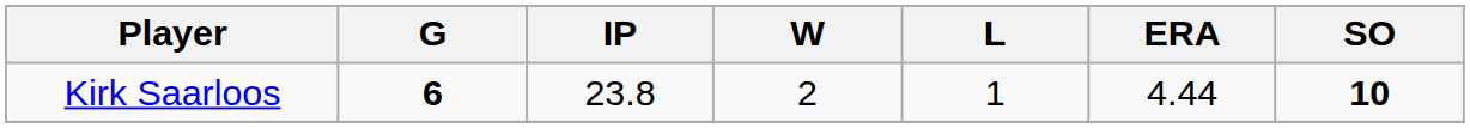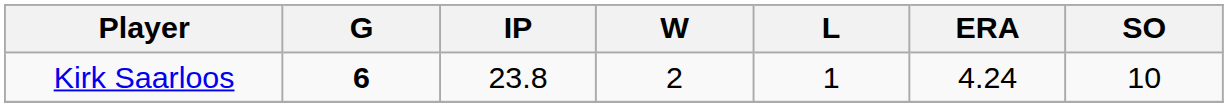Kirk Saarloos | ERA: 4.44 -> 4.24
Kirk Saarloos | SO: bold -> normal
